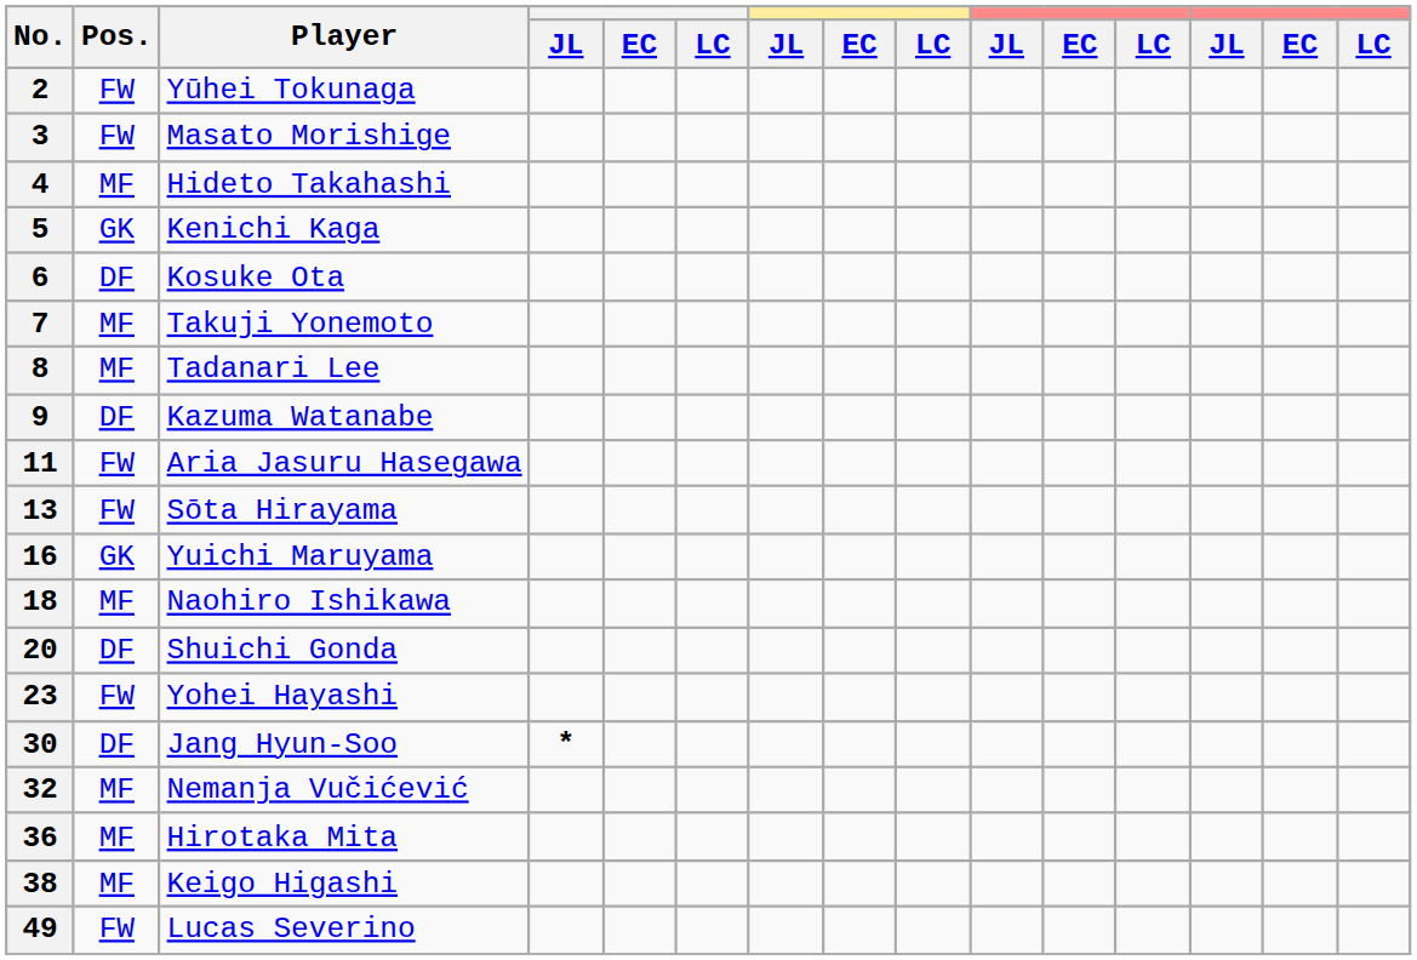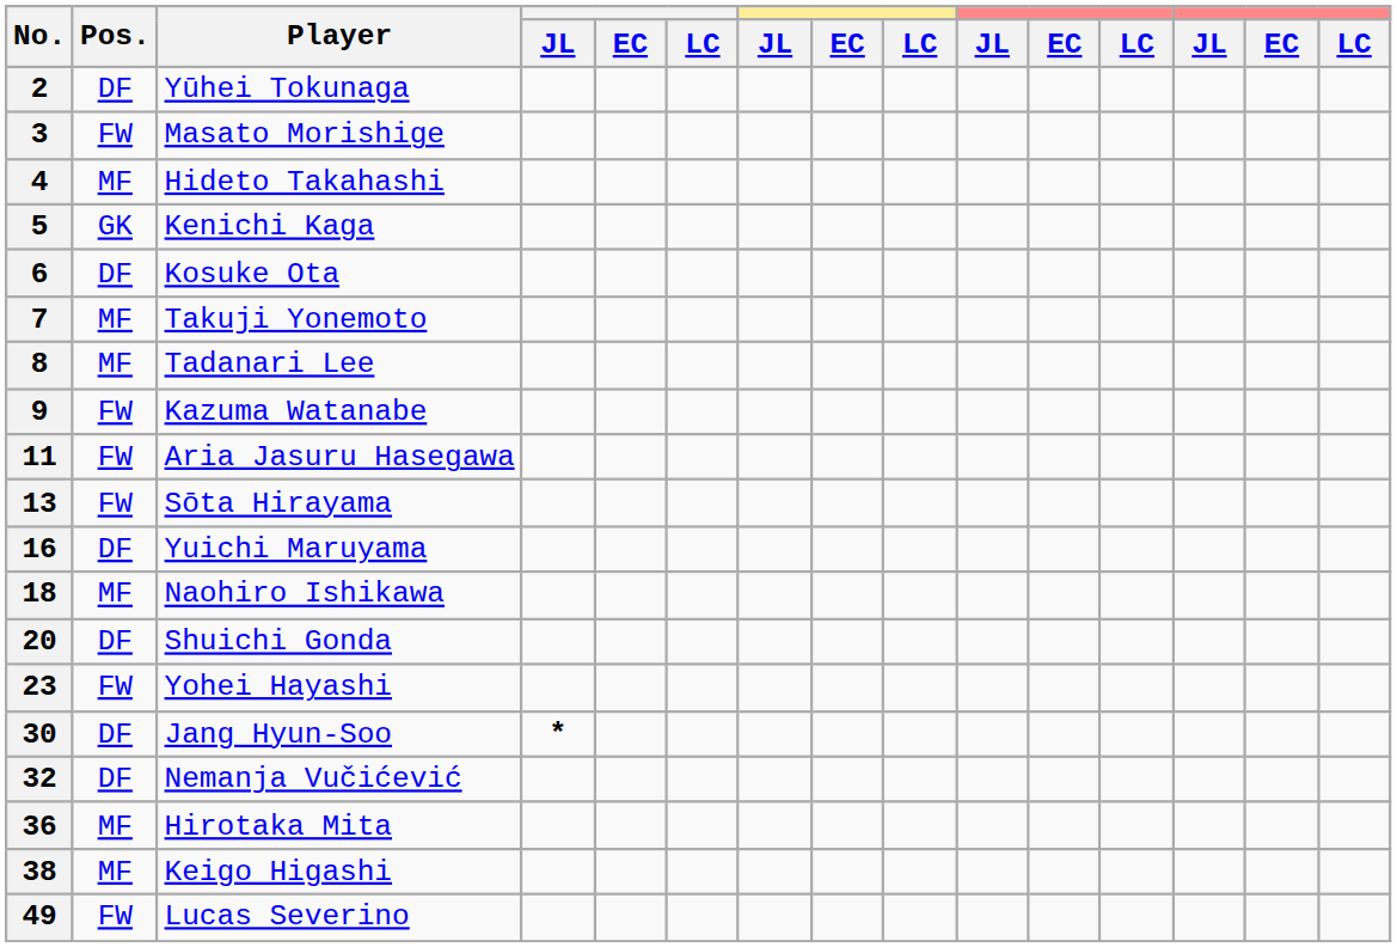2 | Pos.: FW -> DF
9 | Pos.: DF -> FW
16 | Pos.: GK -> DF
32 | Pos.: MF -> DF
